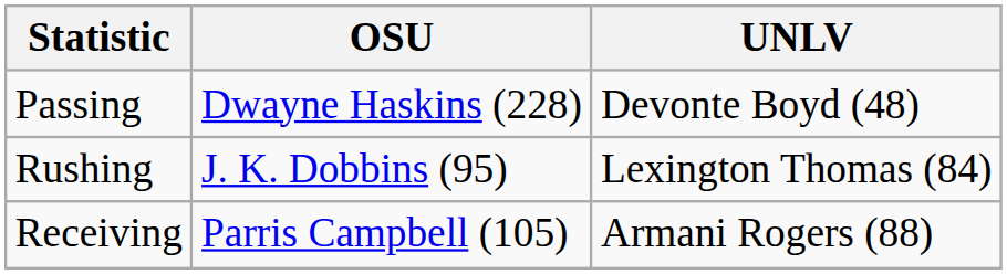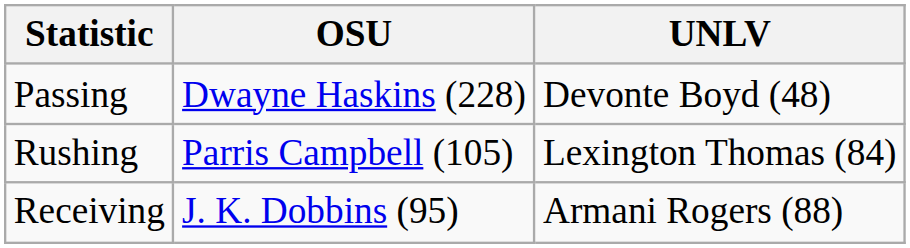Rushing | OSU: J. K. Dobbins (95) -> Parris Campbell (105)
Receiving | OSU: Parris Campbell (105) -> J. K. Dobbins (95)
